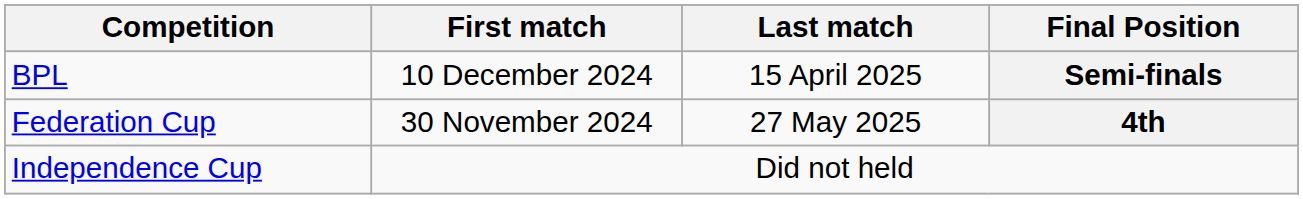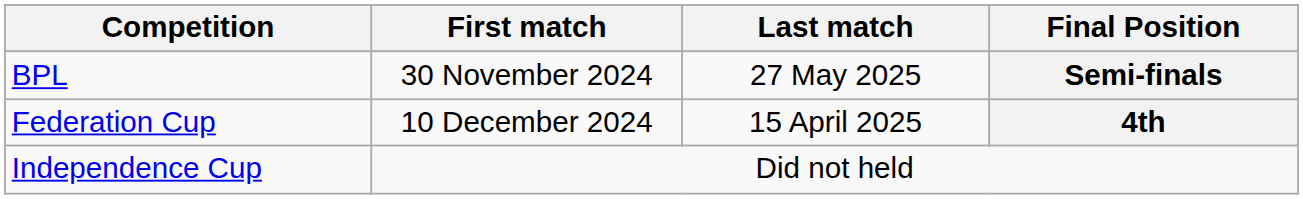BPL | First match: 10 December 2024 -> 30 November 2024
BPL | Last match: 15 April 2025 -> 27 May 2025
Federation Cup | First match: 30 November 2024 -> 10 December 2024
Federation Cup | Last match: 27 May 2025 -> 15 April 2025
